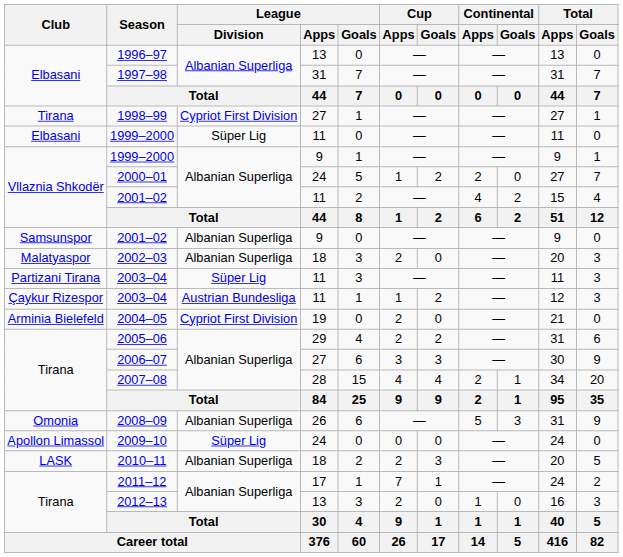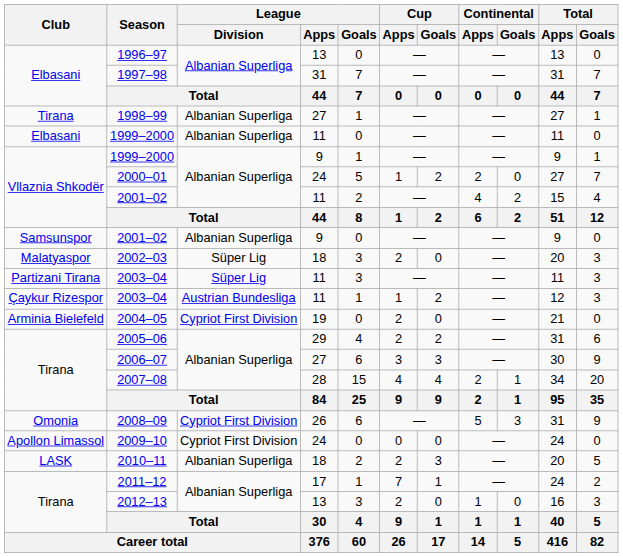1998–99 | League / Division: Cypriot First Division -> Albanian Superliga
Elbasani / 1999–2000 | League / Division: Süper Lig -> Albanian Superliga
2002–03 | League / Division: Albanian Superliga -> Süper Lig
2008–09 | League / Division: Albanian Superliga -> Cypriot First Division
2009–10 | League / Division: Süper Lig -> Cypriot First Division
